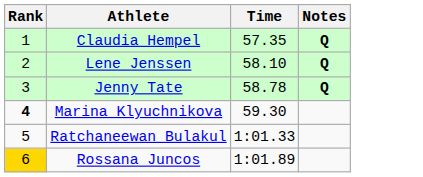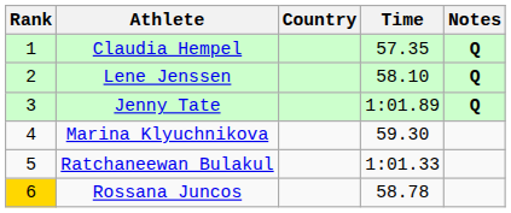+ column: Country
Jenny Tate | Time: 58.78 -> 1:01.89
Marina Klyuchnikova | Rank: bold -> normal
Rossana Juncos | Time: 1:01.89 -> 58.78
